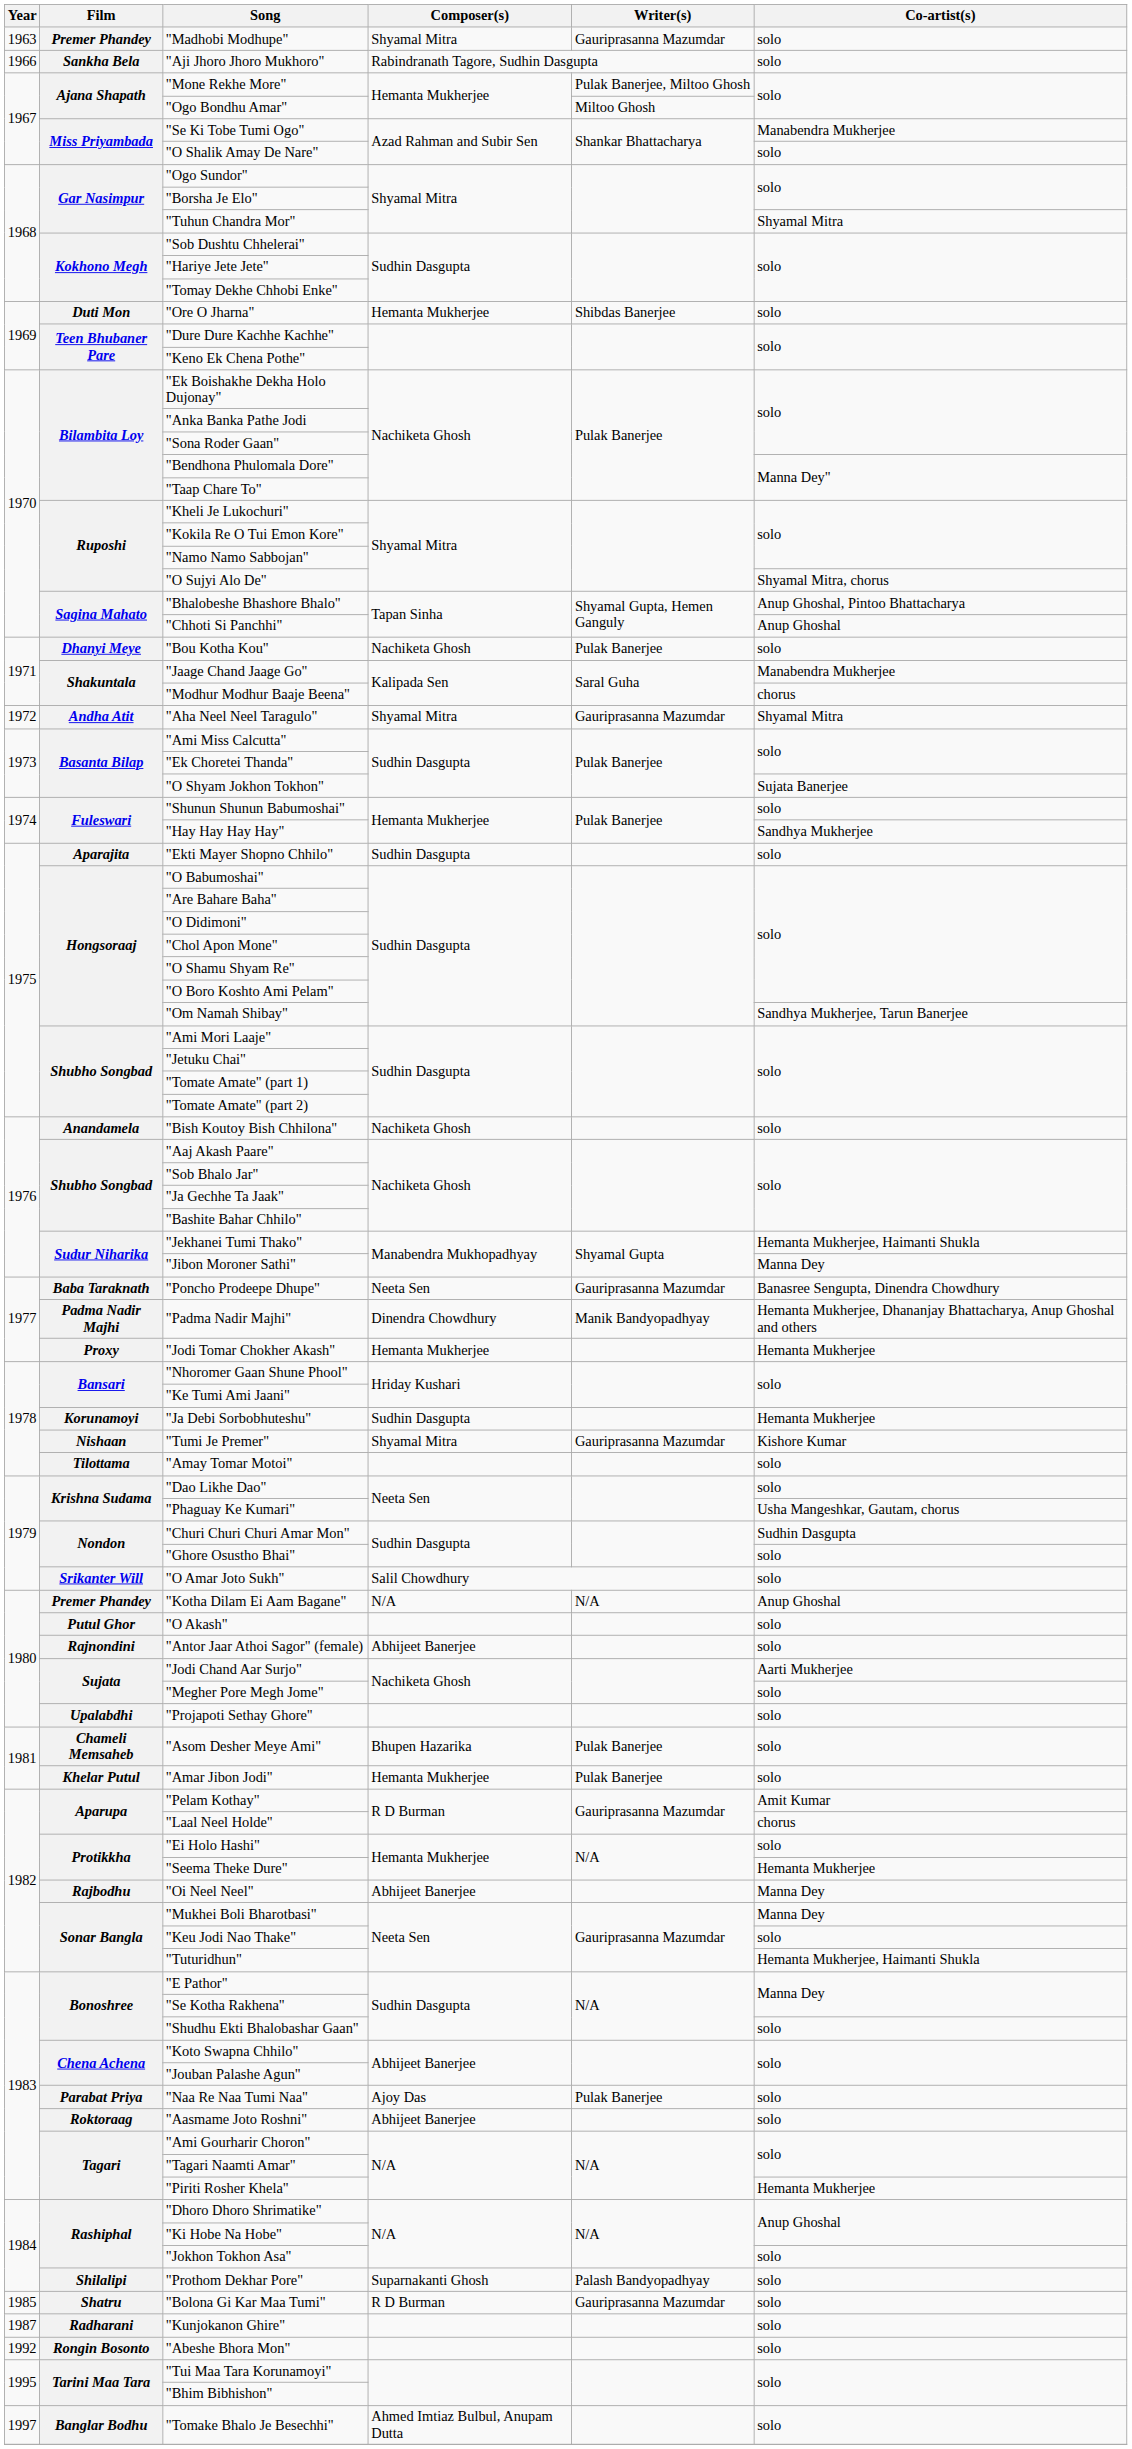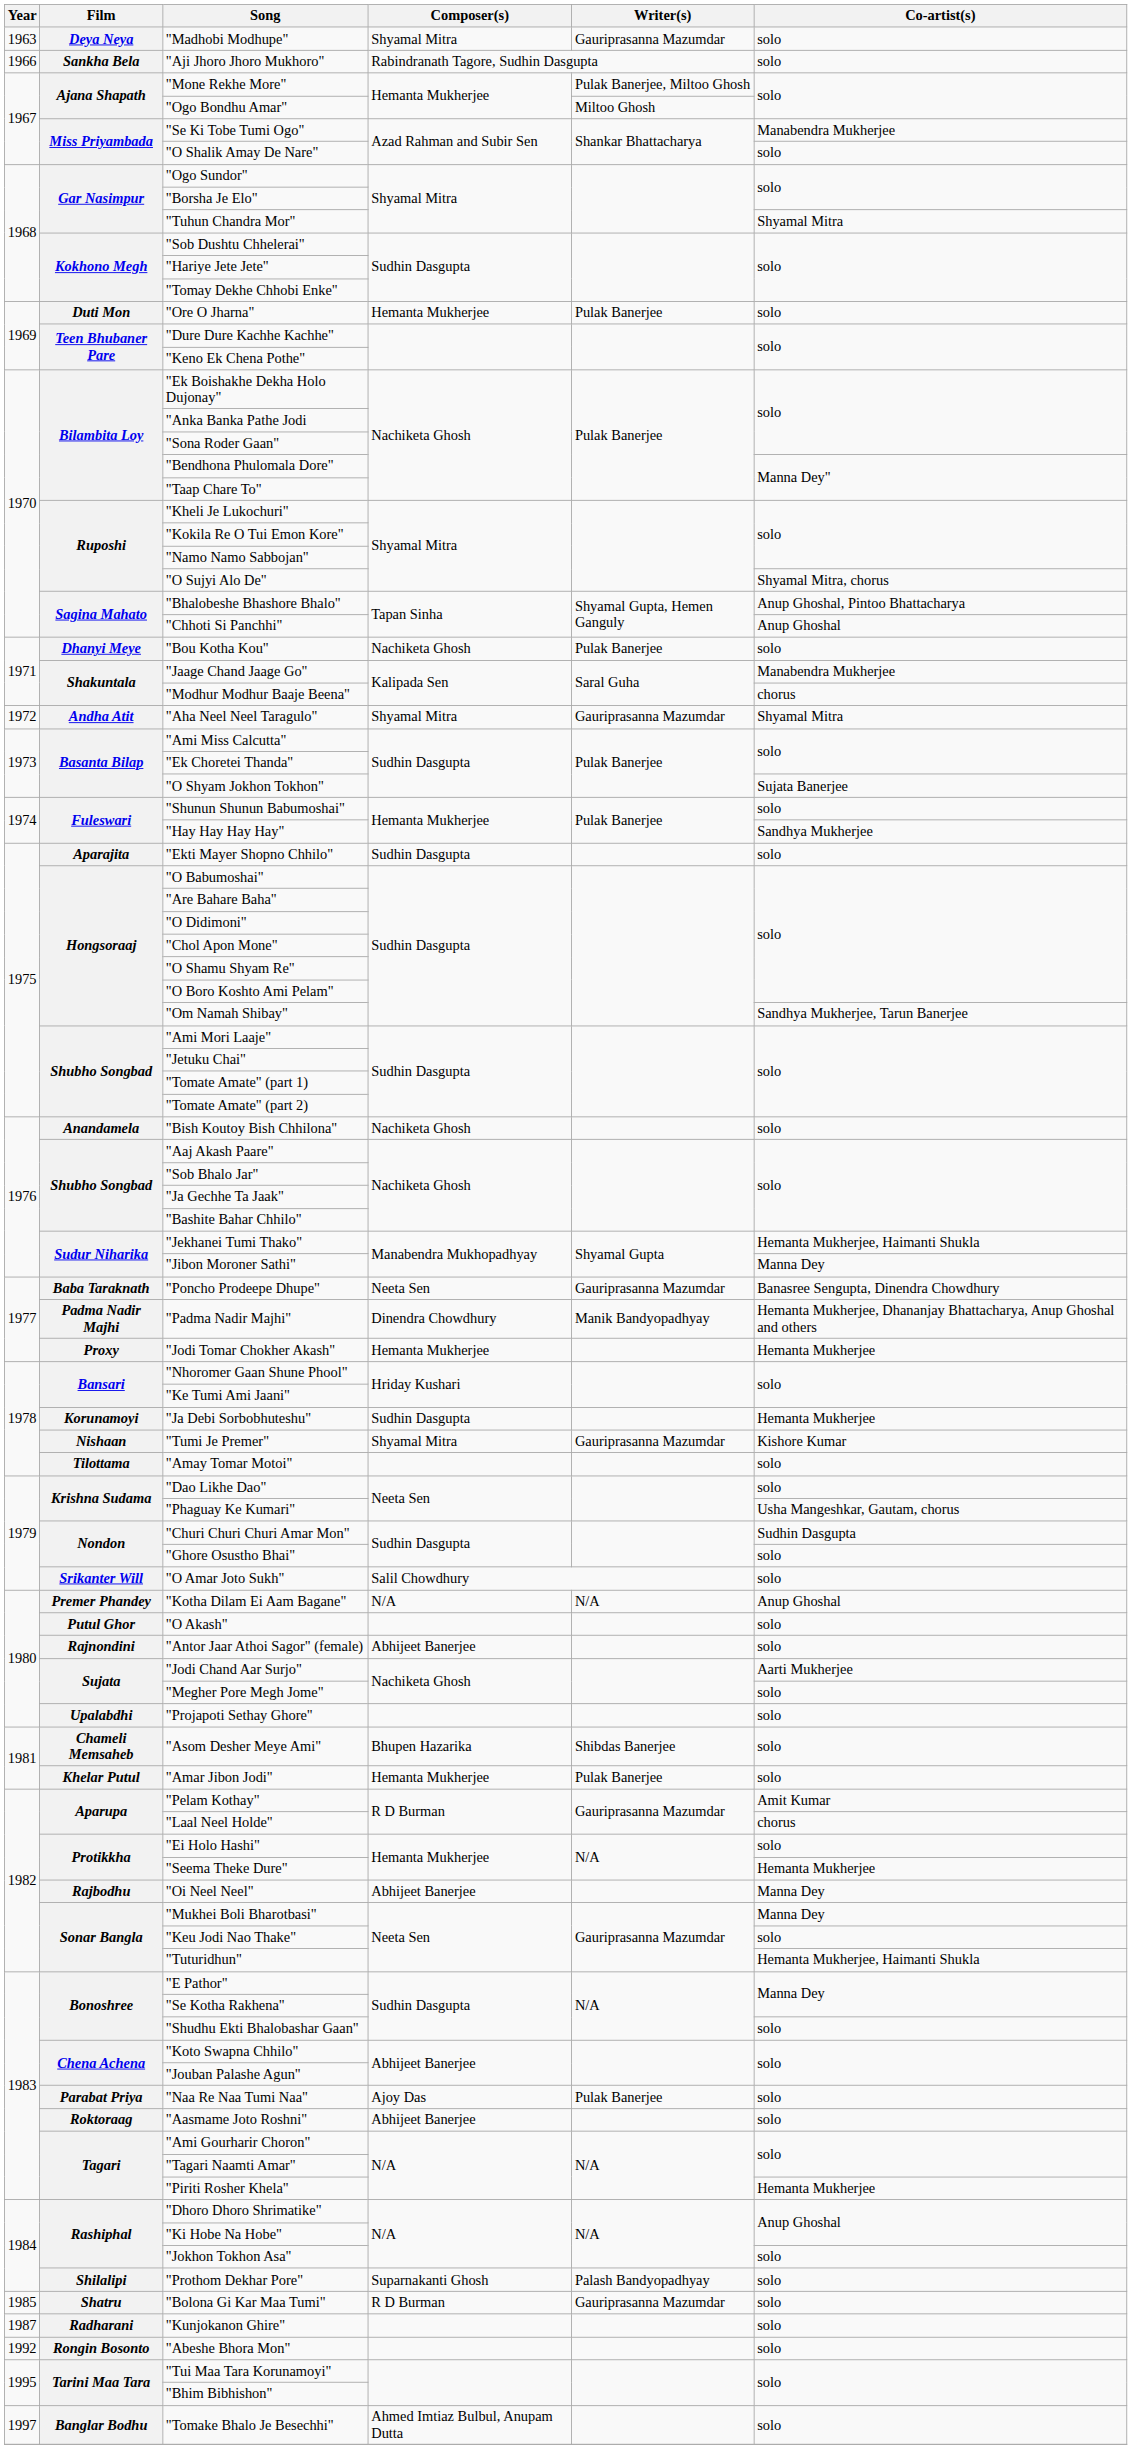"Madhobi Modhupe" | Film: Premer Phandey -> Deya Neya
"Ore O Jharna" | Writer(s): Shibdas Banerjee -> Pulak Banerjee
"Asom Desher Meye Ami" | Writer(s): Pulak Banerjee -> Shibdas Banerjee
